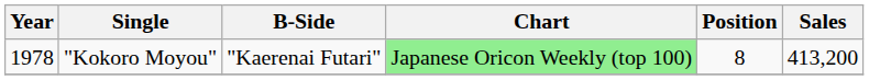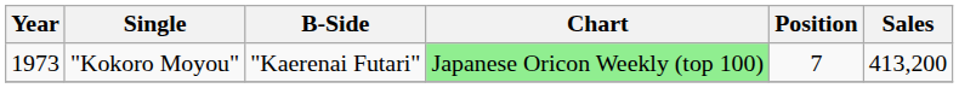"Kokoro Moyou" | Year: 1978 -> 1973
"Kokoro Moyou" | Position: 8 -> 7
